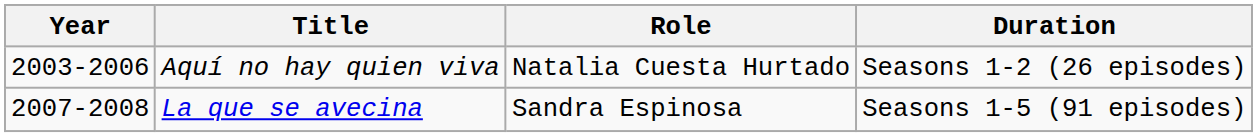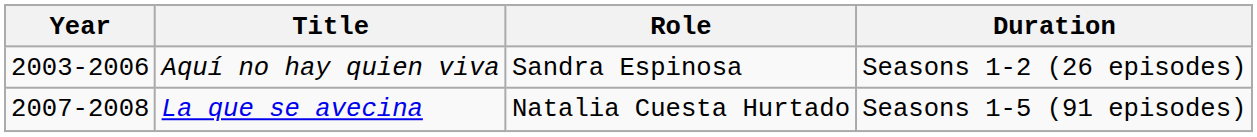Aquí no hay quien viva | Role: Natalia Cuesta Hurtado -> Sandra Espinosa
La que se avecina | Role: Sandra Espinosa -> Natalia Cuesta Hurtado
